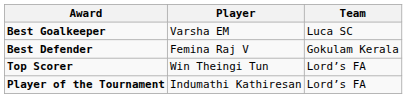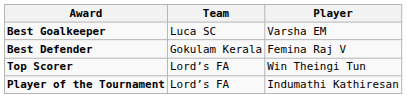columns swapped: Player <-> Team
